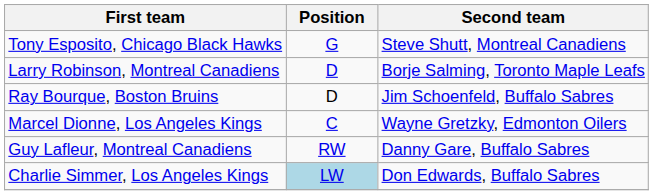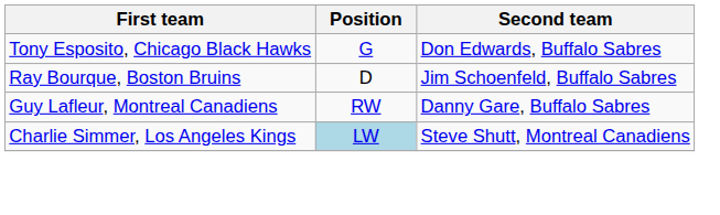Tony Esposito, Chicago Black Hawks | Second team: Steve Shutt, Montreal Canadiens -> Don Edwards, Buffalo Sabres
- row: Larry Robinson, Montreal Canadiens | D | Borje Salming, Toronto Maple Leafs
- row: Marcel Dionne, Los Angeles Kings | C | Wayne Gretzky, Edmonton Oilers
Charlie Simmer, Los Angeles Kings | Second team: Don Edwards, Buffalo Sabres -> Steve Shutt, Montreal Canadiens
